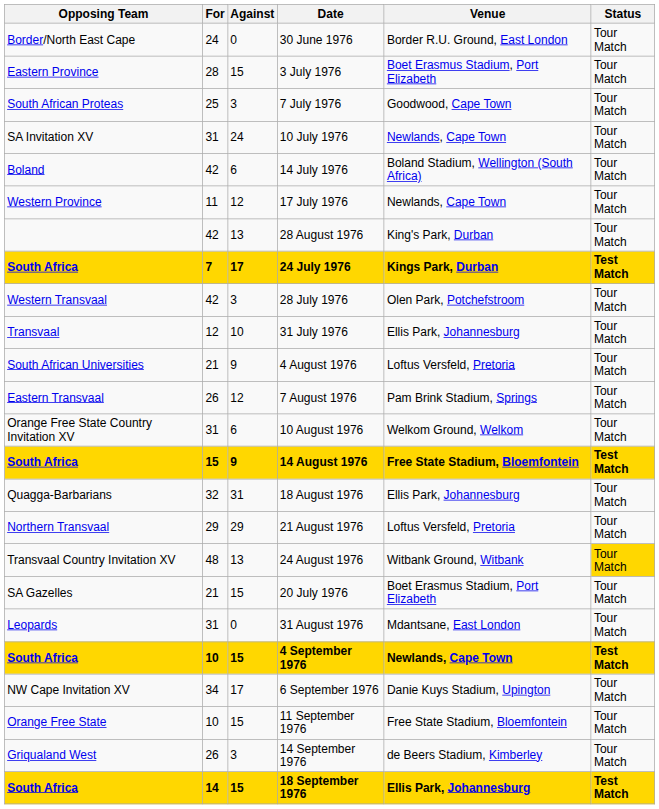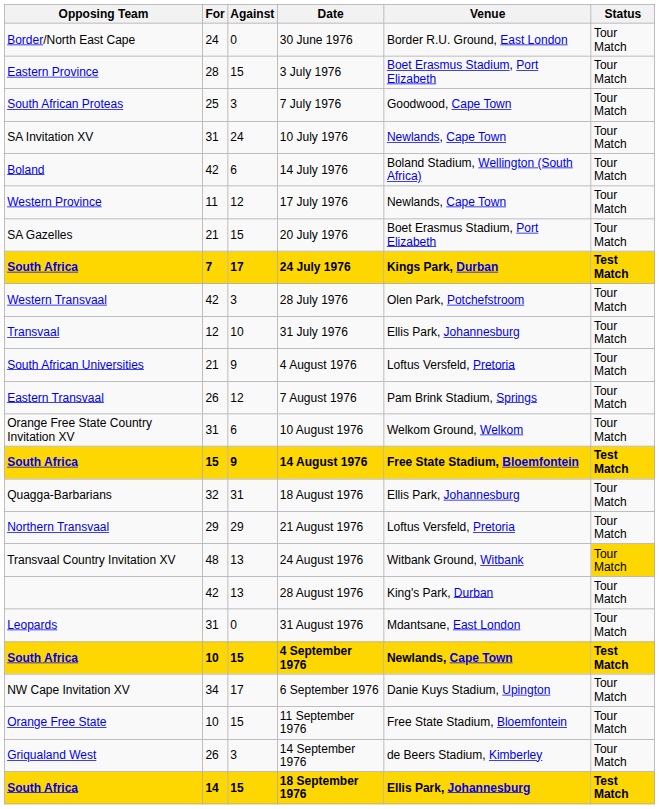rows swapped: 20 July 1976 <-> 28 August 1976
